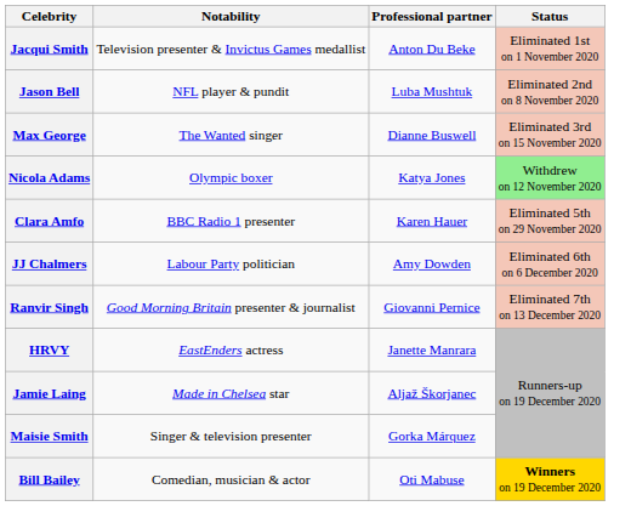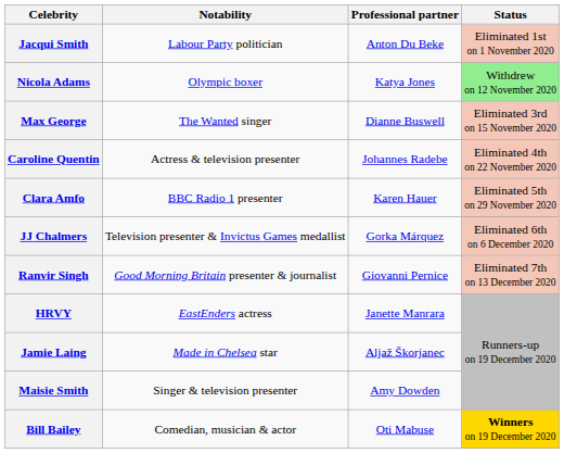Jacqui Smith | Notability: Television presenter & Invictus Games medallist -> Labour Party politician
- row: Jason Bell | NFL player & pundit | Luba Mushtuk | Eliminated 2nd on 8 November 2020
rows swapped: Nicola Adams <-> Max George
+ row: Caroline Quentin | Actress & television presenter | Johannes Radebe | Eliminated 4th on 22 November 2020
JJ Chalmers | Notability: Labour Party politician -> Television presenter & Invictus Games medallist
JJ Chalmers | Professional partner: Amy Dowden -> Gorka Márquez
Maisie Smith | Professional partner: Gorka Márquez -> Amy Dowden
